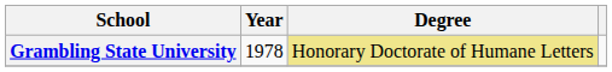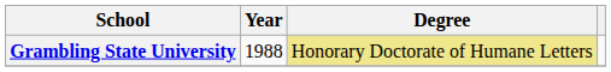Grambling State University | Year: 1978 -> 1988
